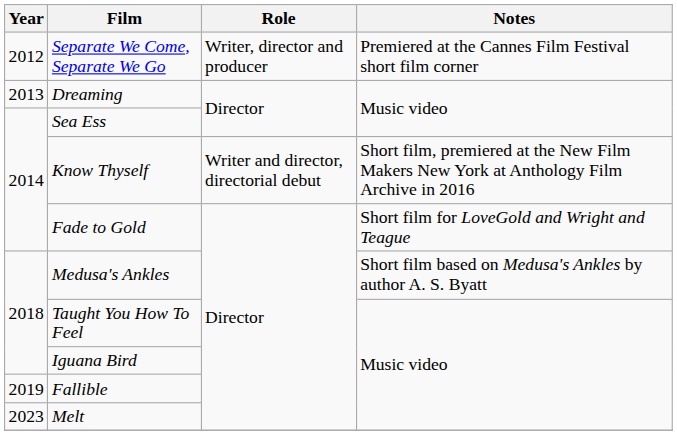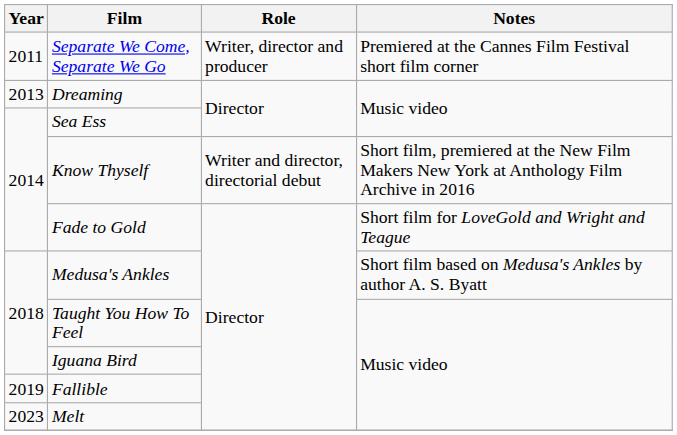Separate We Come, Separate We Go | Year: 2012 -> 2011
